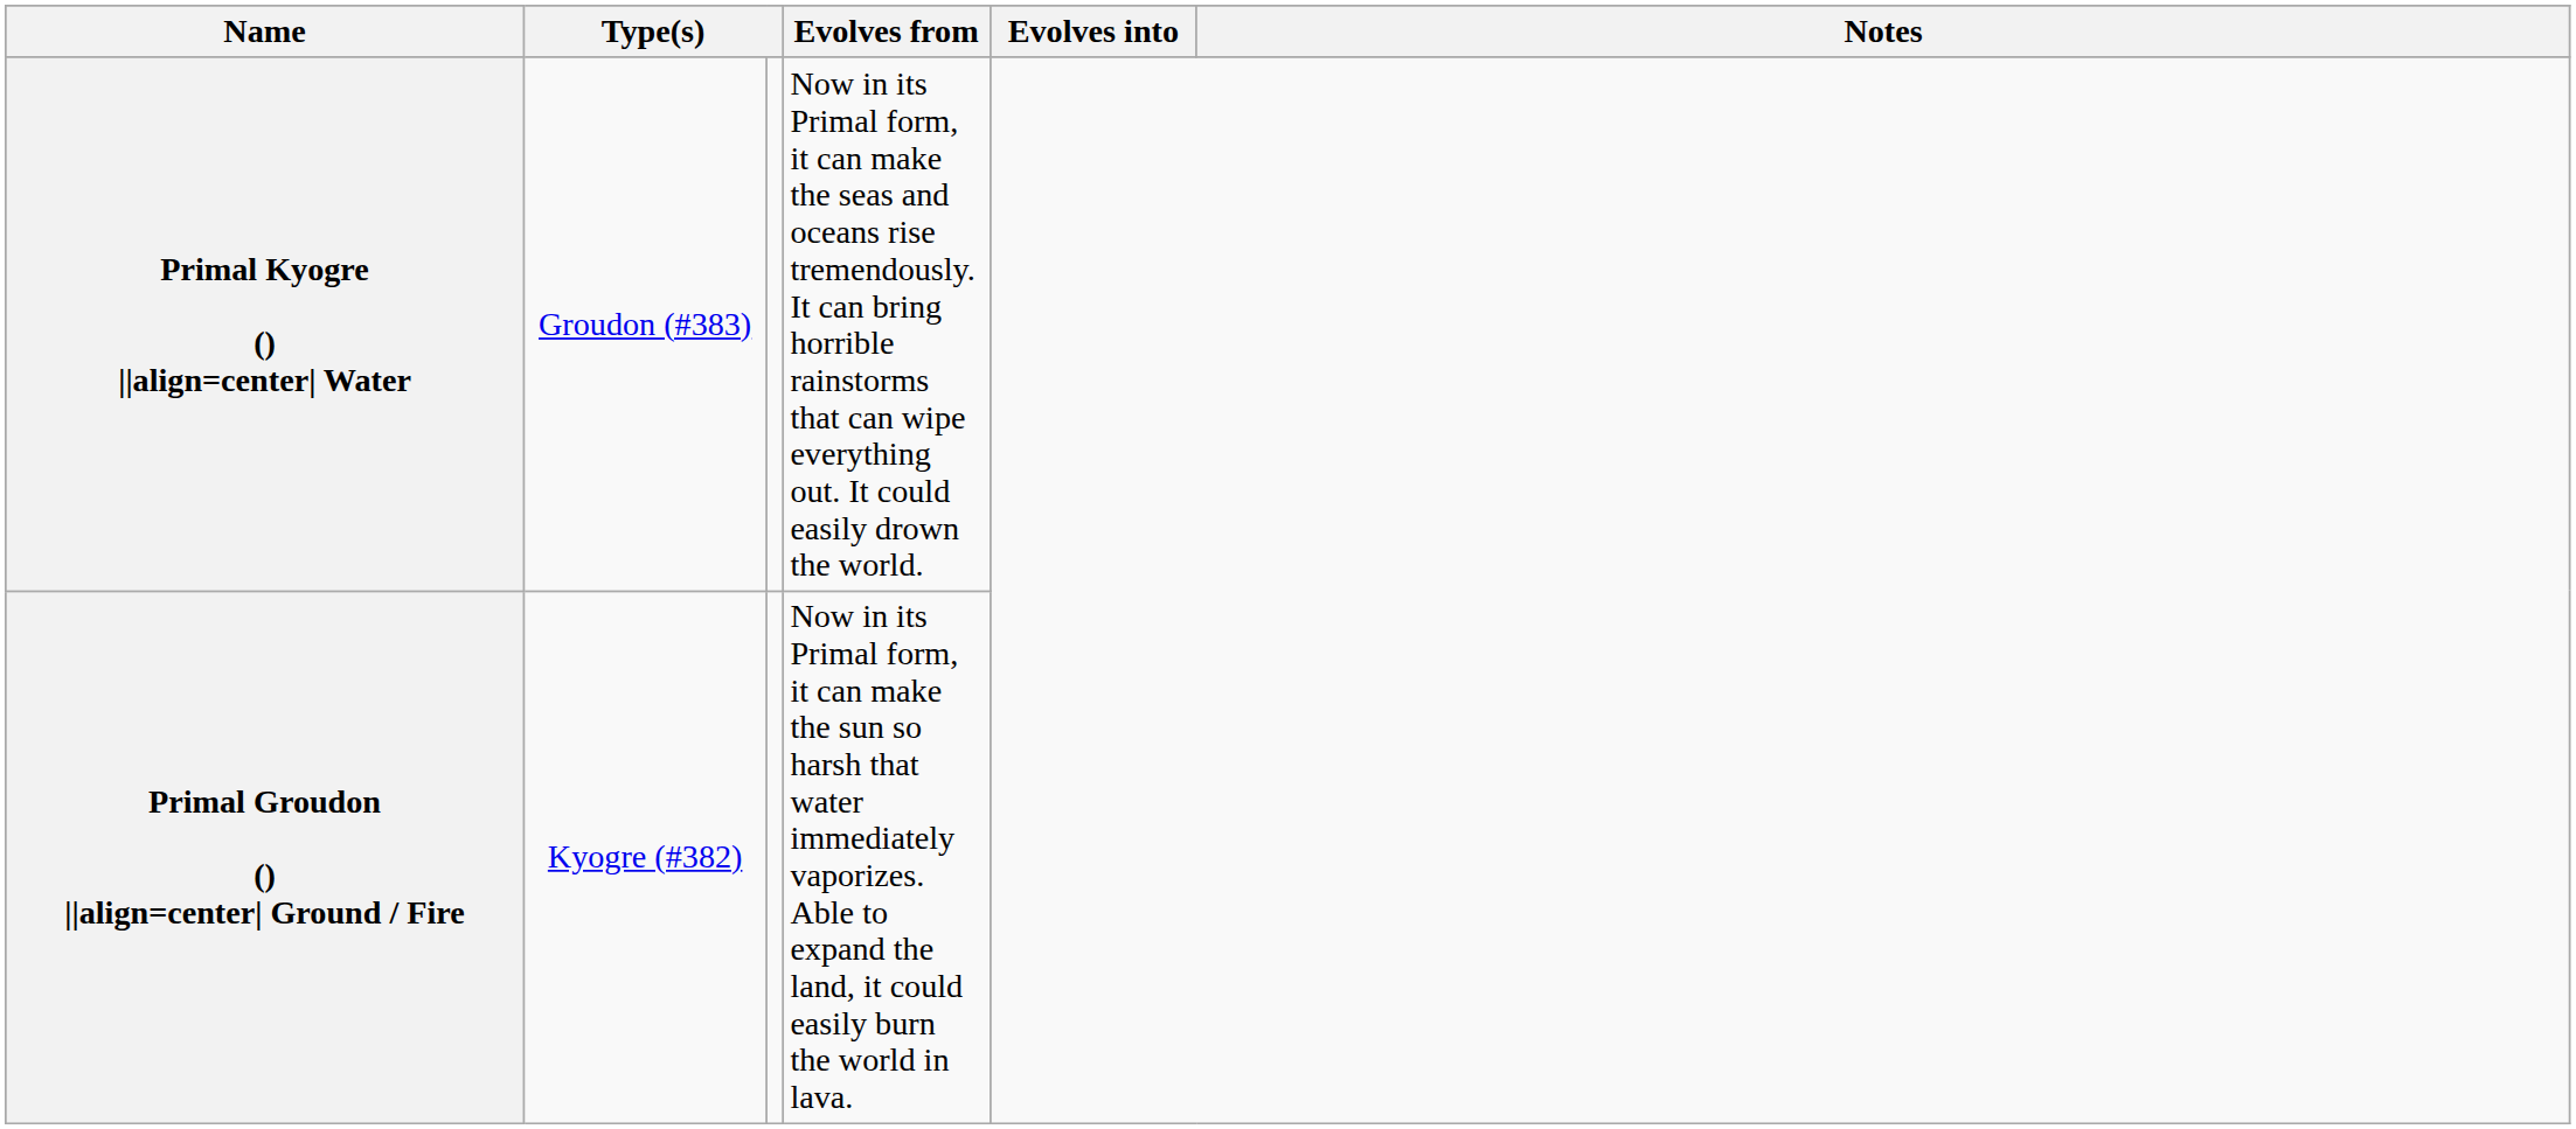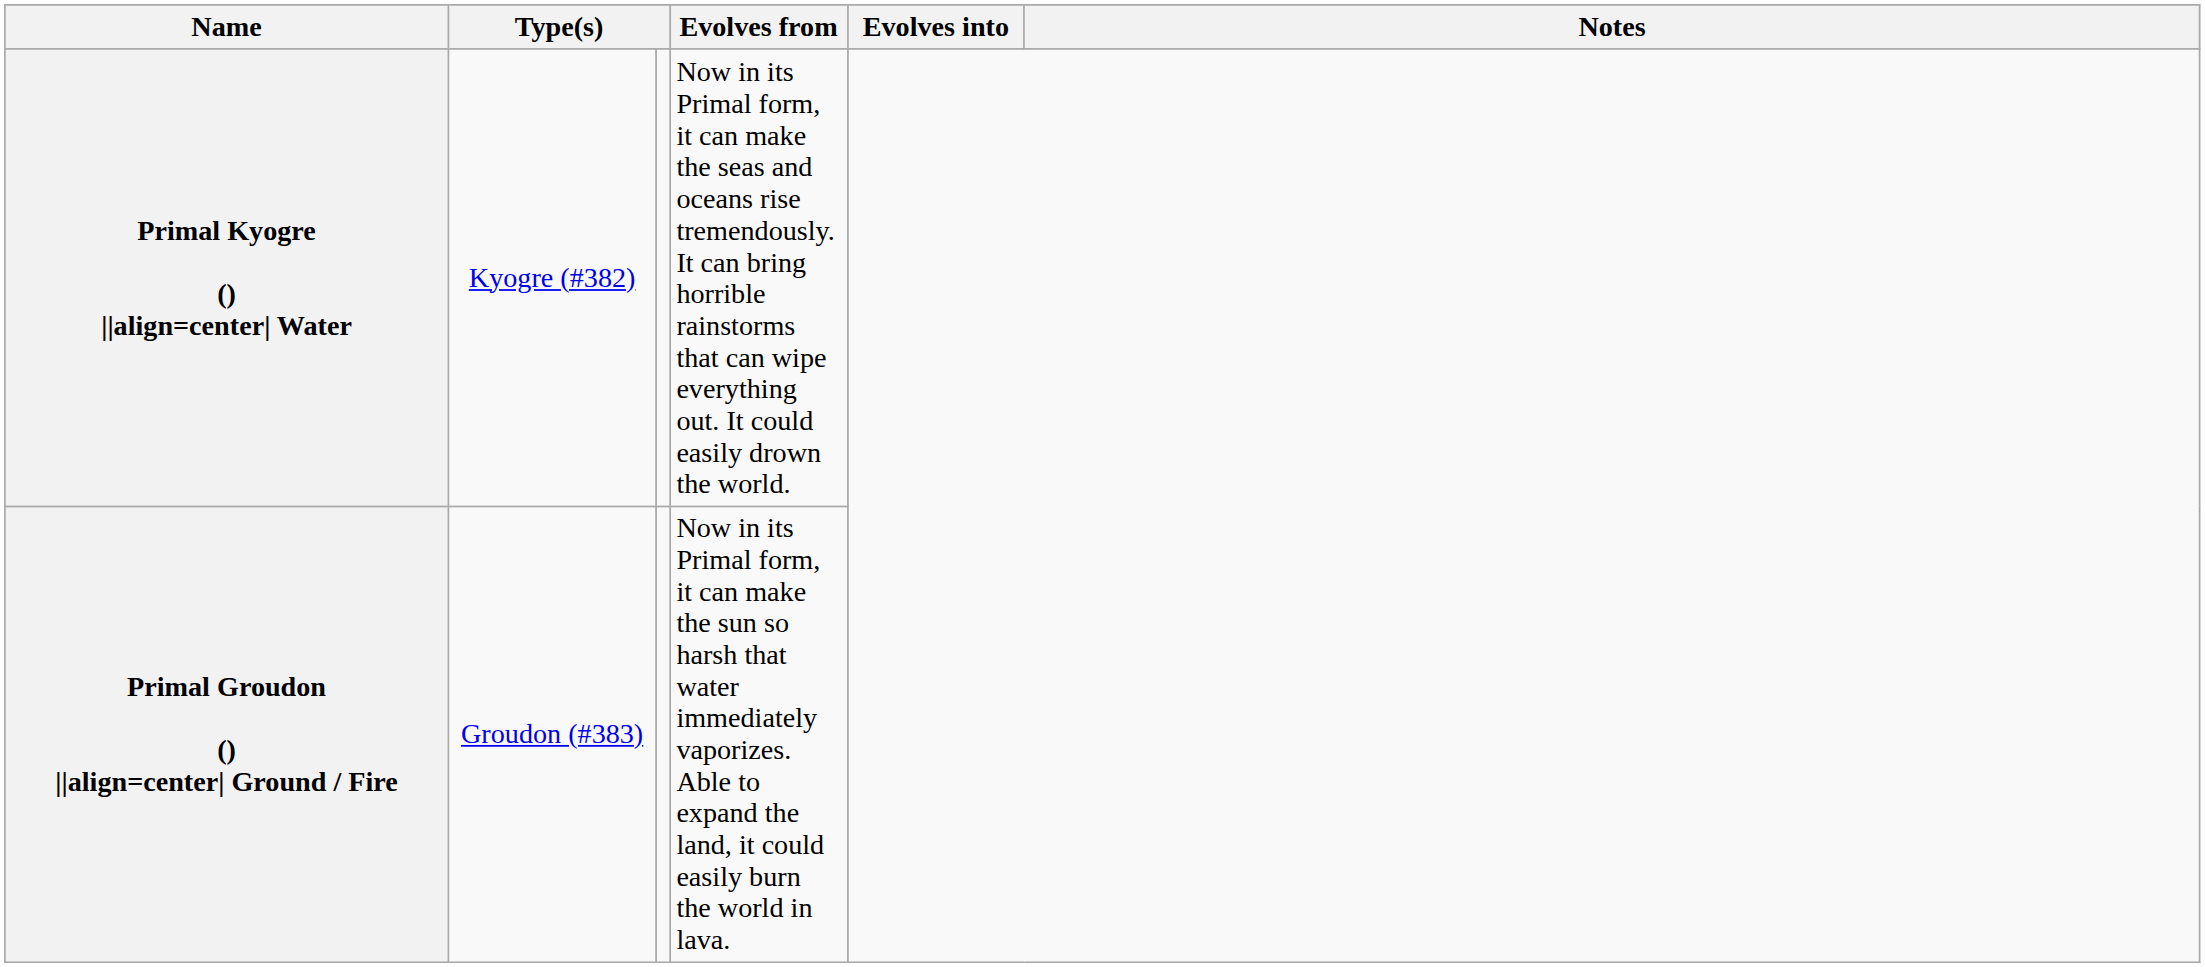Primal Kyogre () ||align=center| Water | column 2: Groudon (#383) -> Kyogre (#382)
Primal Groudon () ||align=center| Ground / Fire | column 2: Kyogre (#382) -> Groudon (#383)
